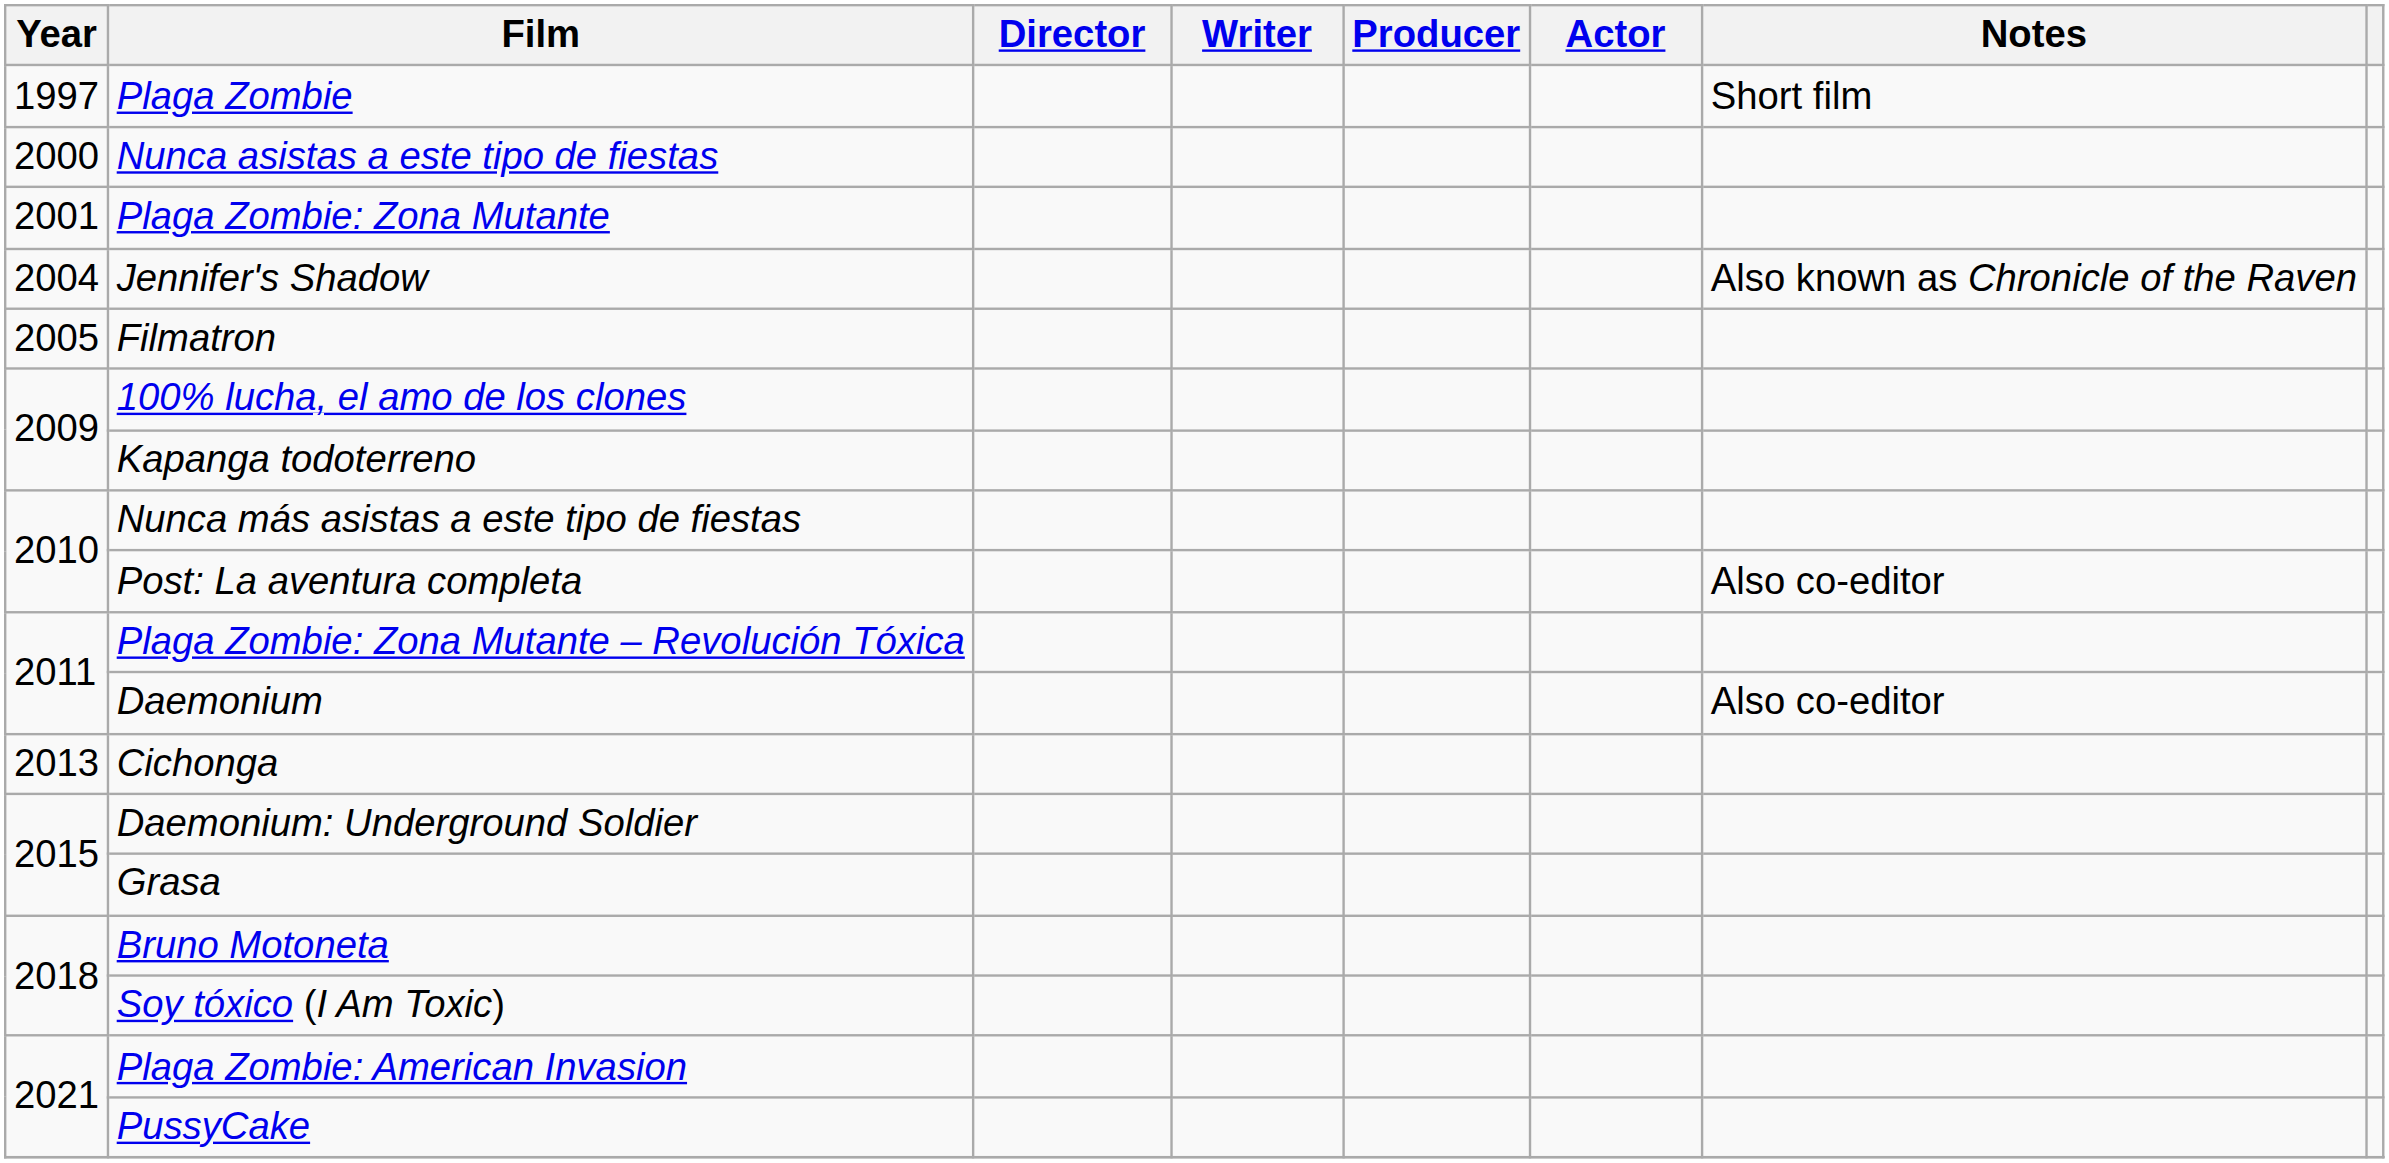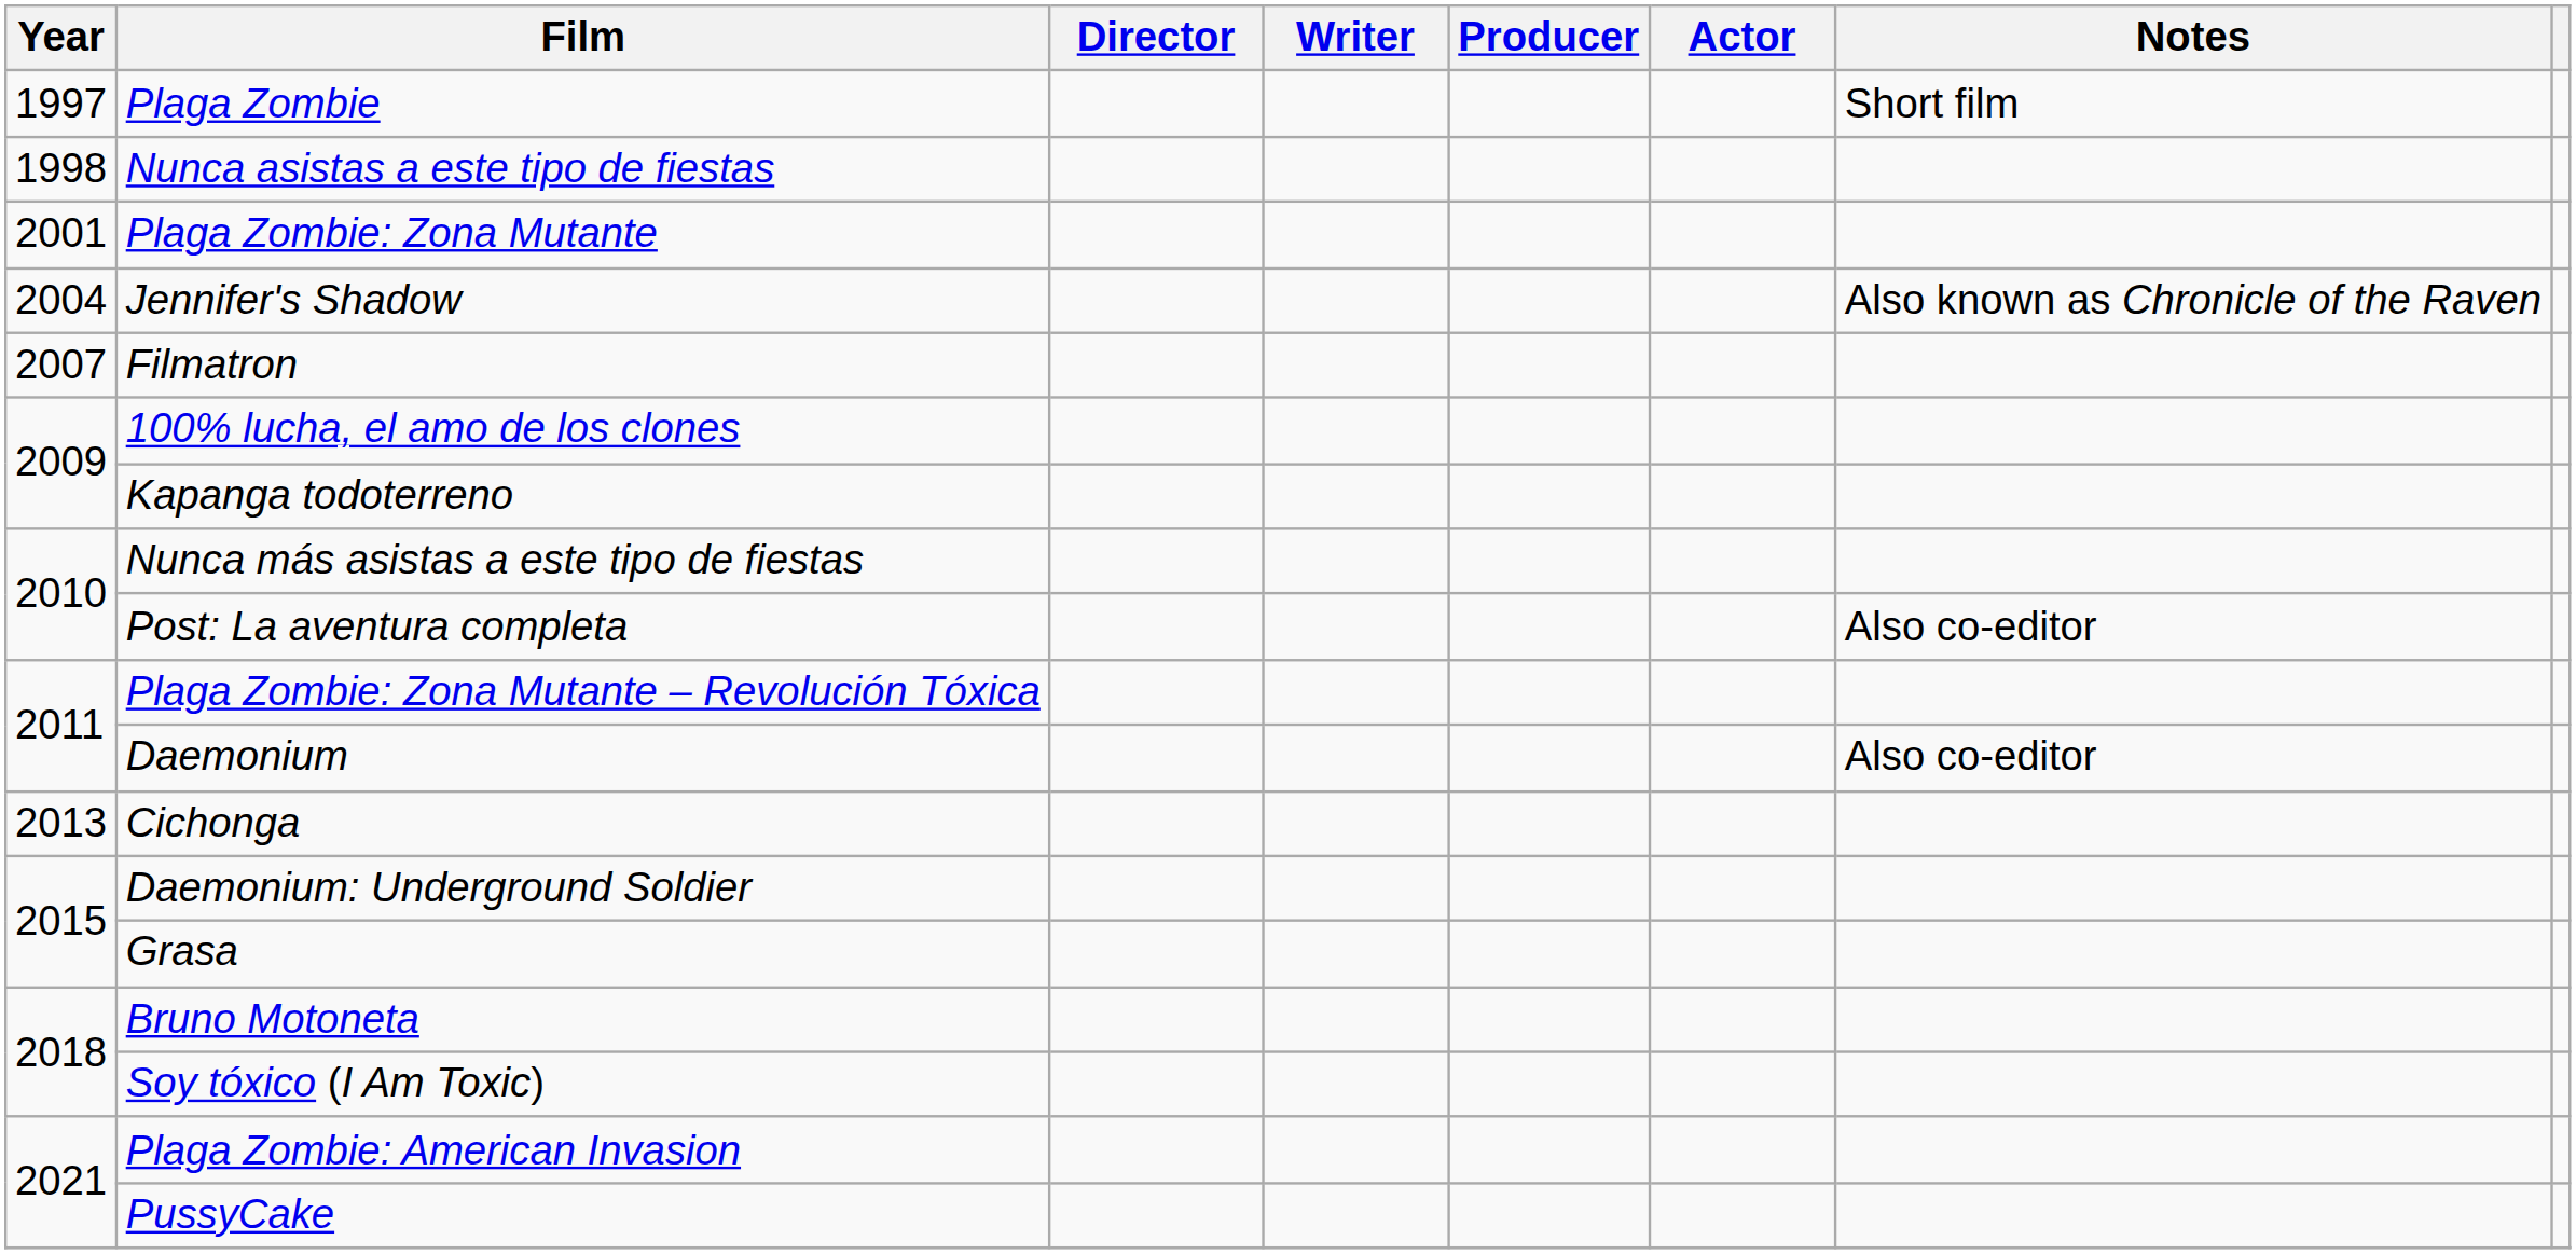Nunca asistas a este tipo de fiestas | Year: 2000 -> 1998
Filmatron | Year: 2005 -> 2007
